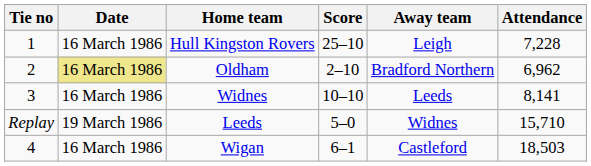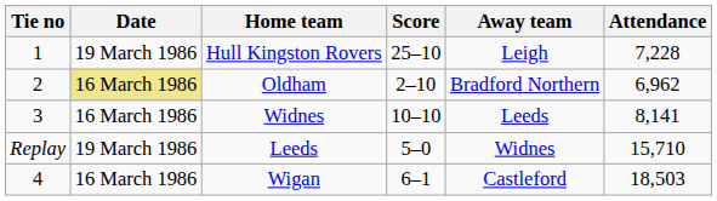Hull Kingston Rovers | Date: 16 March 1986 -> 19 March 1986
